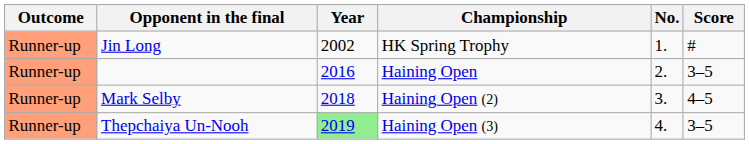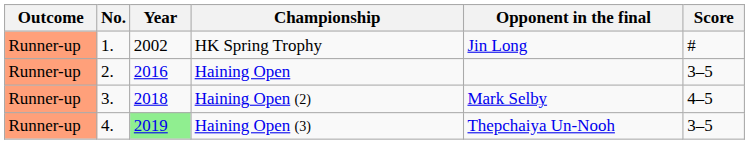columns swapped: No. <-> Opponent in the final
